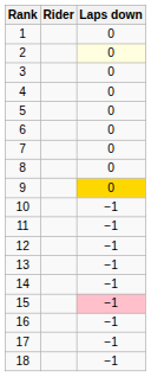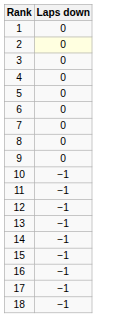- column: Rider
9 | Laps down: gold background -> no background
15 | Laps down: pink background -> no background
